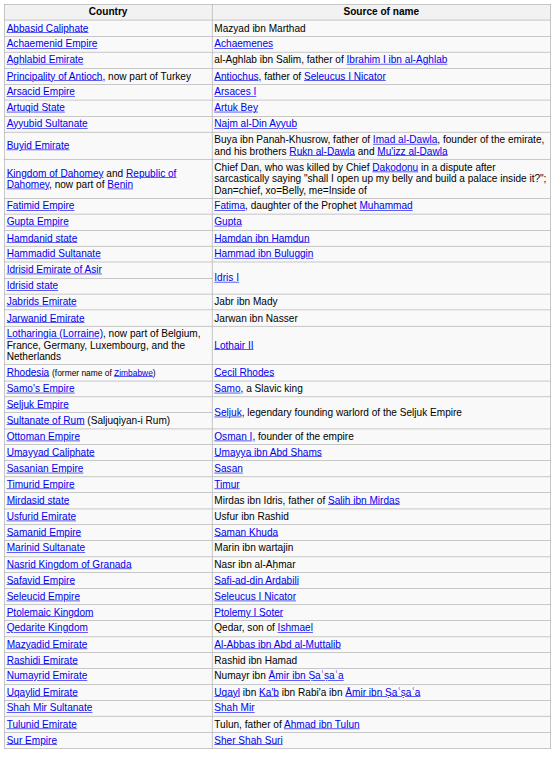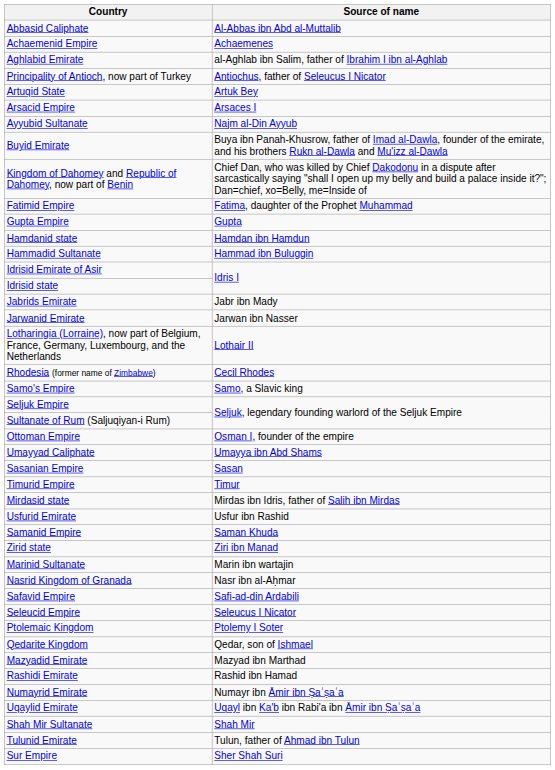Abbasid Caliphate | Source of name: Mazyad ibn Marthad -> Al-Abbas ibn Abd al-Muttalib
rows swapped: Arsacid Empire <-> Artuqid State
+ row: Zirid state | Ziri ibn Manad
Mazyadid Emirate | Source of name: Al-Abbas ibn Abd al-Muttalib -> Mazyad ibn Marthad
